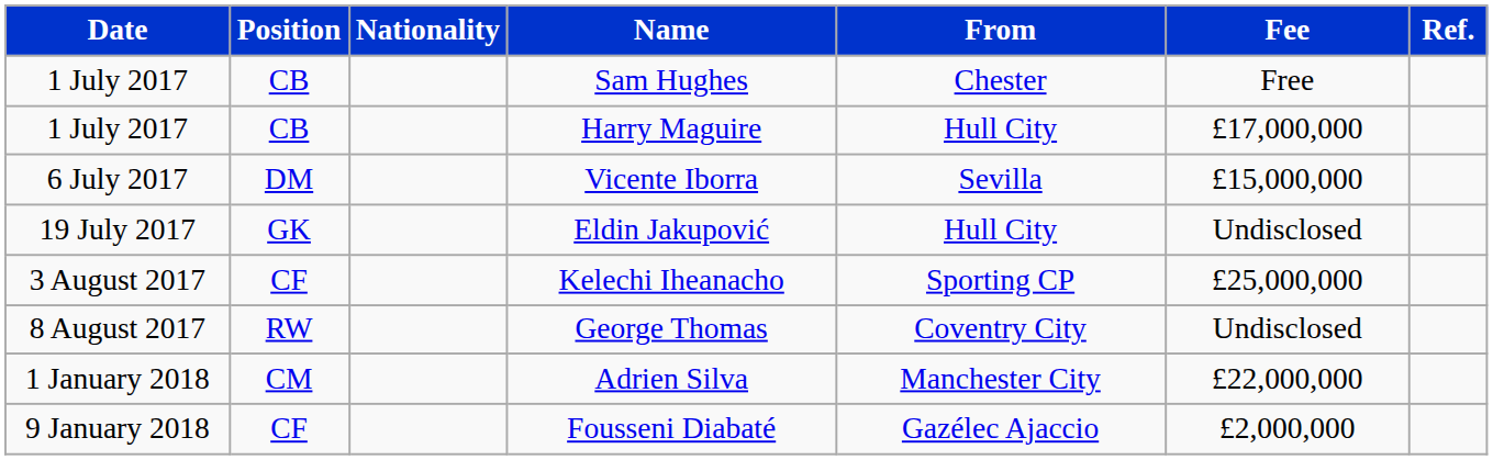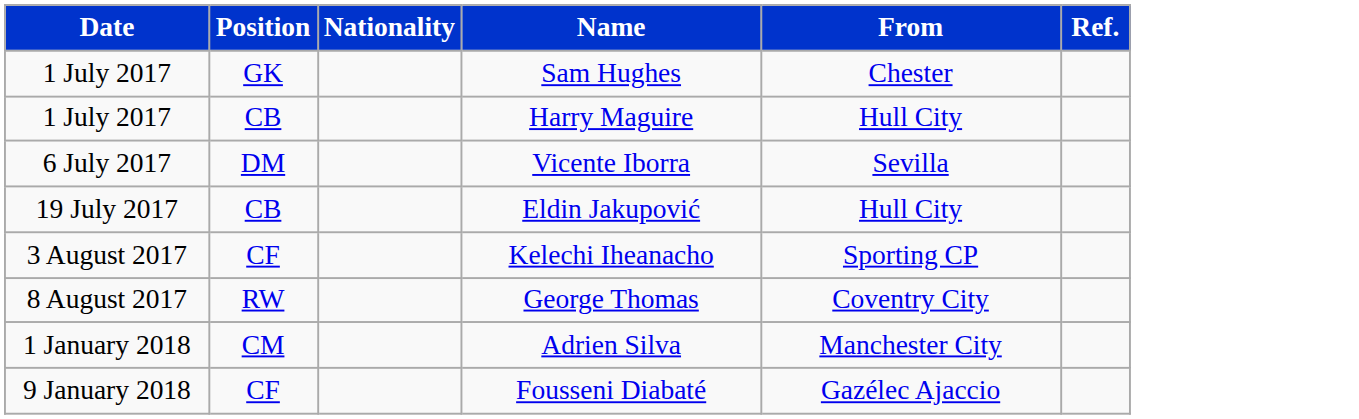- column: Fee | Free | £17,000,000 | £15,000,000 | Undisclosed | £25,000,000 | Undisclosed | £22,000,000 | £2,000,000
Sam Hughes | Position: CB -> GK
Eldin Jakupović | Position: GK -> CB
